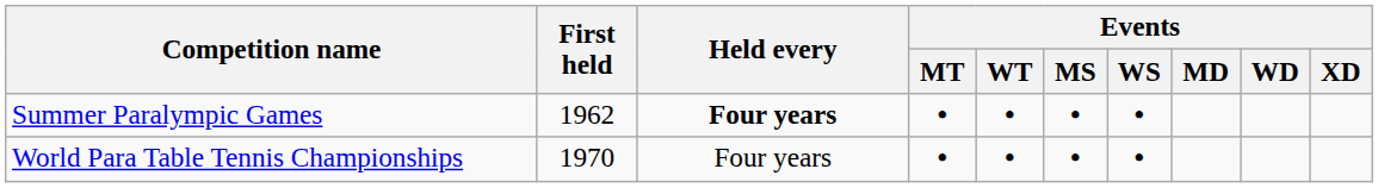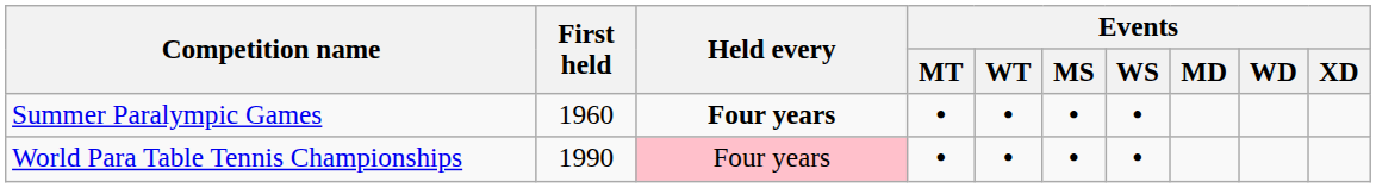Summer Paralympic Games | First held: 1962 -> 1960
World Para Table Tennis Championships | First held: 1970 -> 1990
World Para Table Tennis Championships | Held every: no background -> pink background
